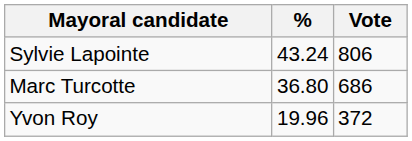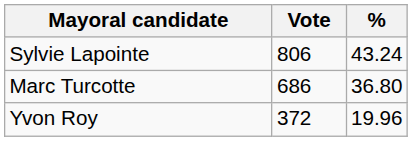columns swapped: Vote <-> %
